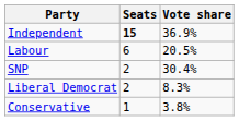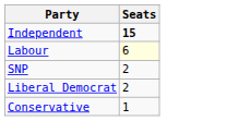- column: Vote share | 36.9% | 20.5% | 30.4% | 8.3% | 3.8%
Labour | Seats: no background -> lightyellow background
